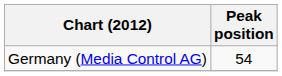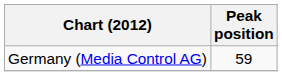Germany (Media Control AG) | Peak position: 54 -> 59
